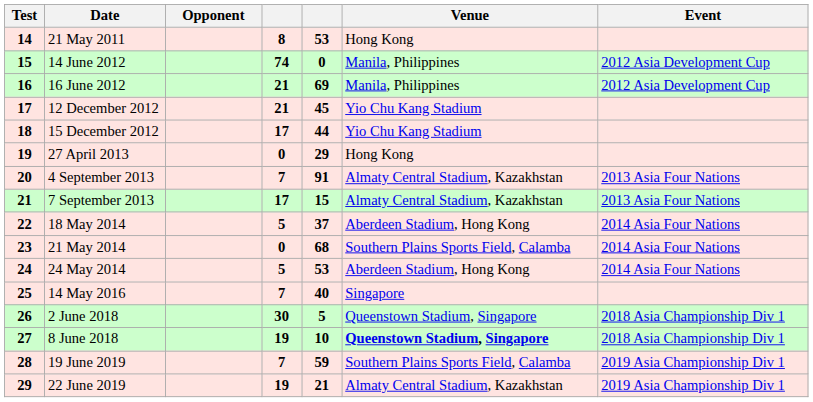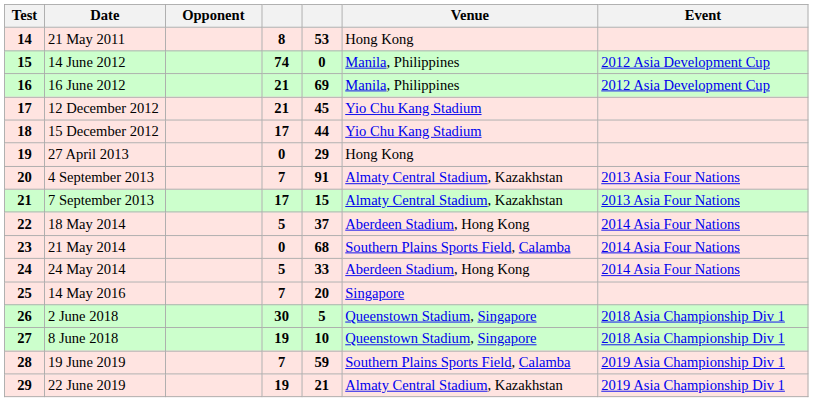24 May 2014 | column 5: 53 -> 33
14 May 2016 | column 5: 40 -> 20
8 June 2018 | Venue: bold -> normal
